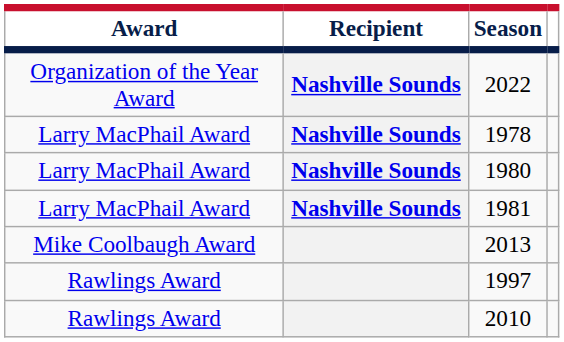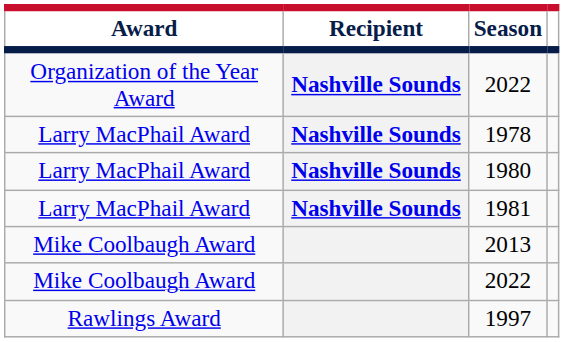+ row: Mike Coolbaugh Award | 2022
- row: Rawlings Award | 2010
